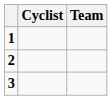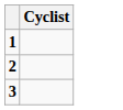- column: Team
